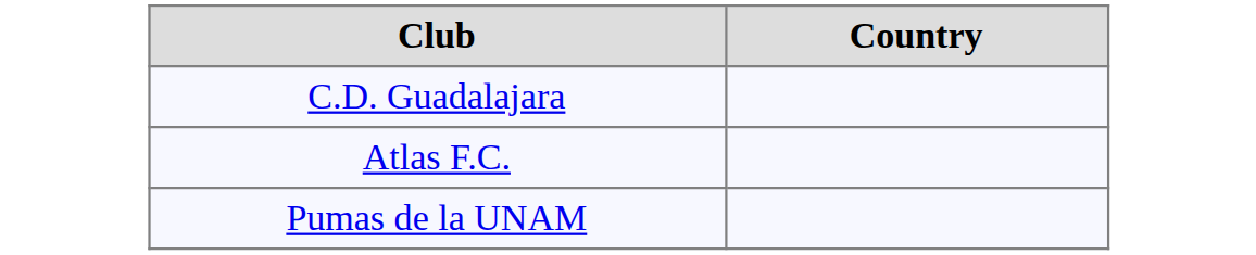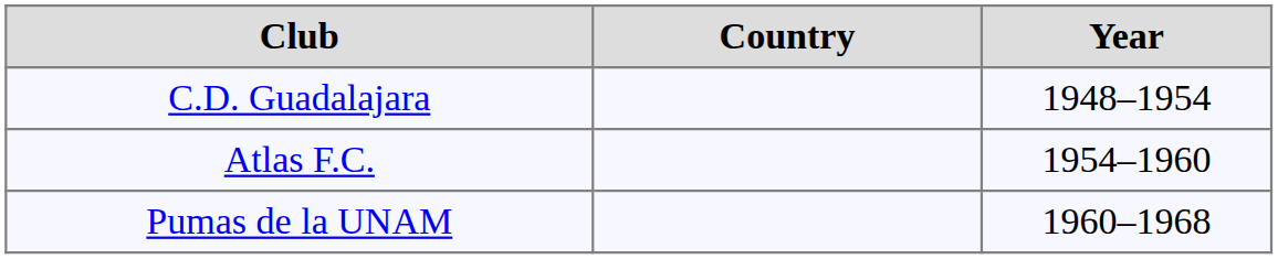+ column: Year | 1948–1954 | 1954–1960 | 1960–1968
